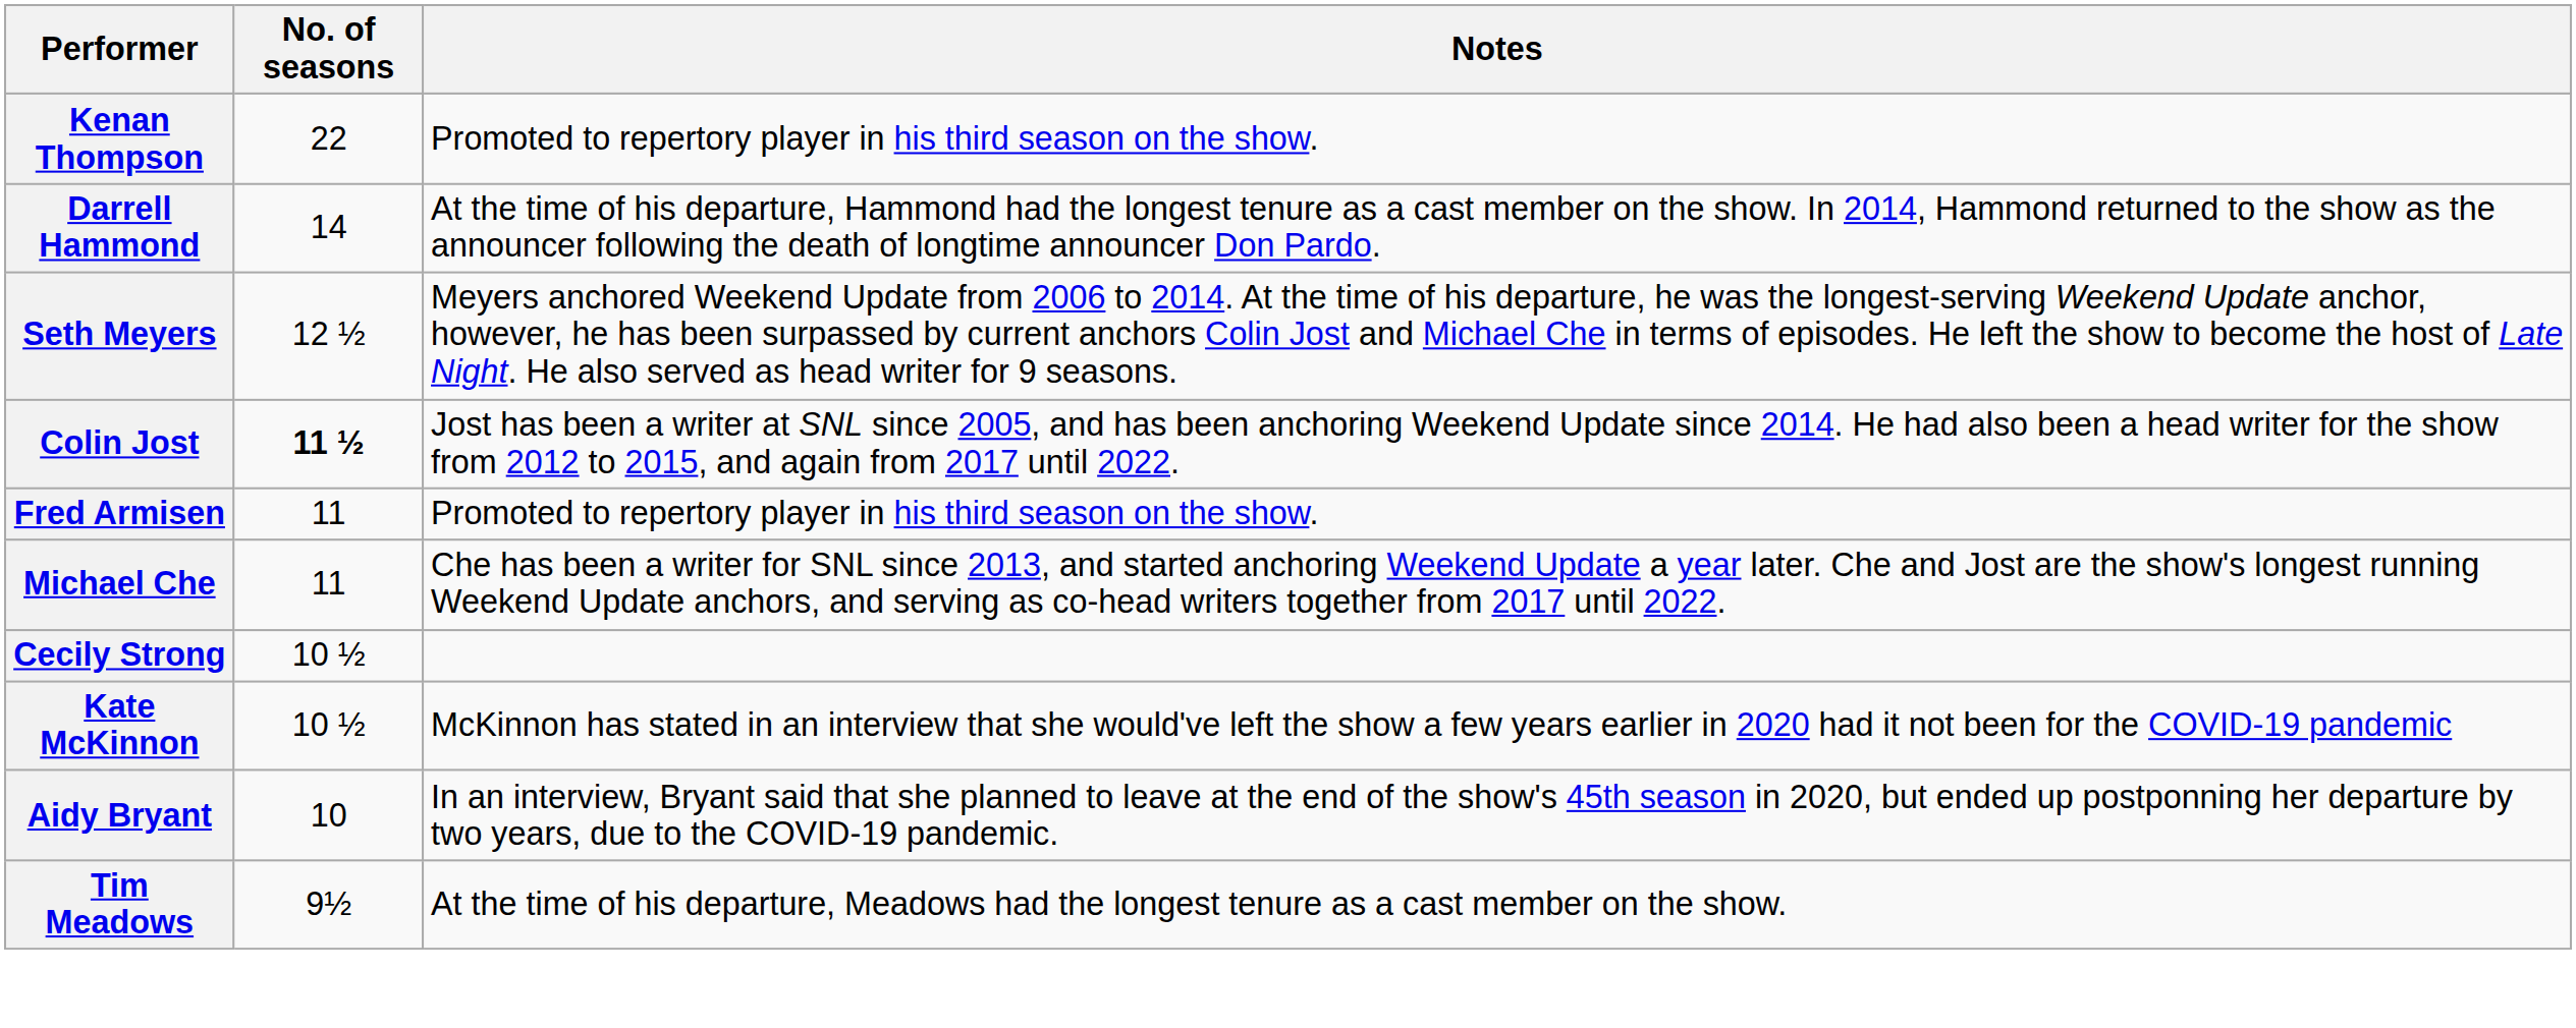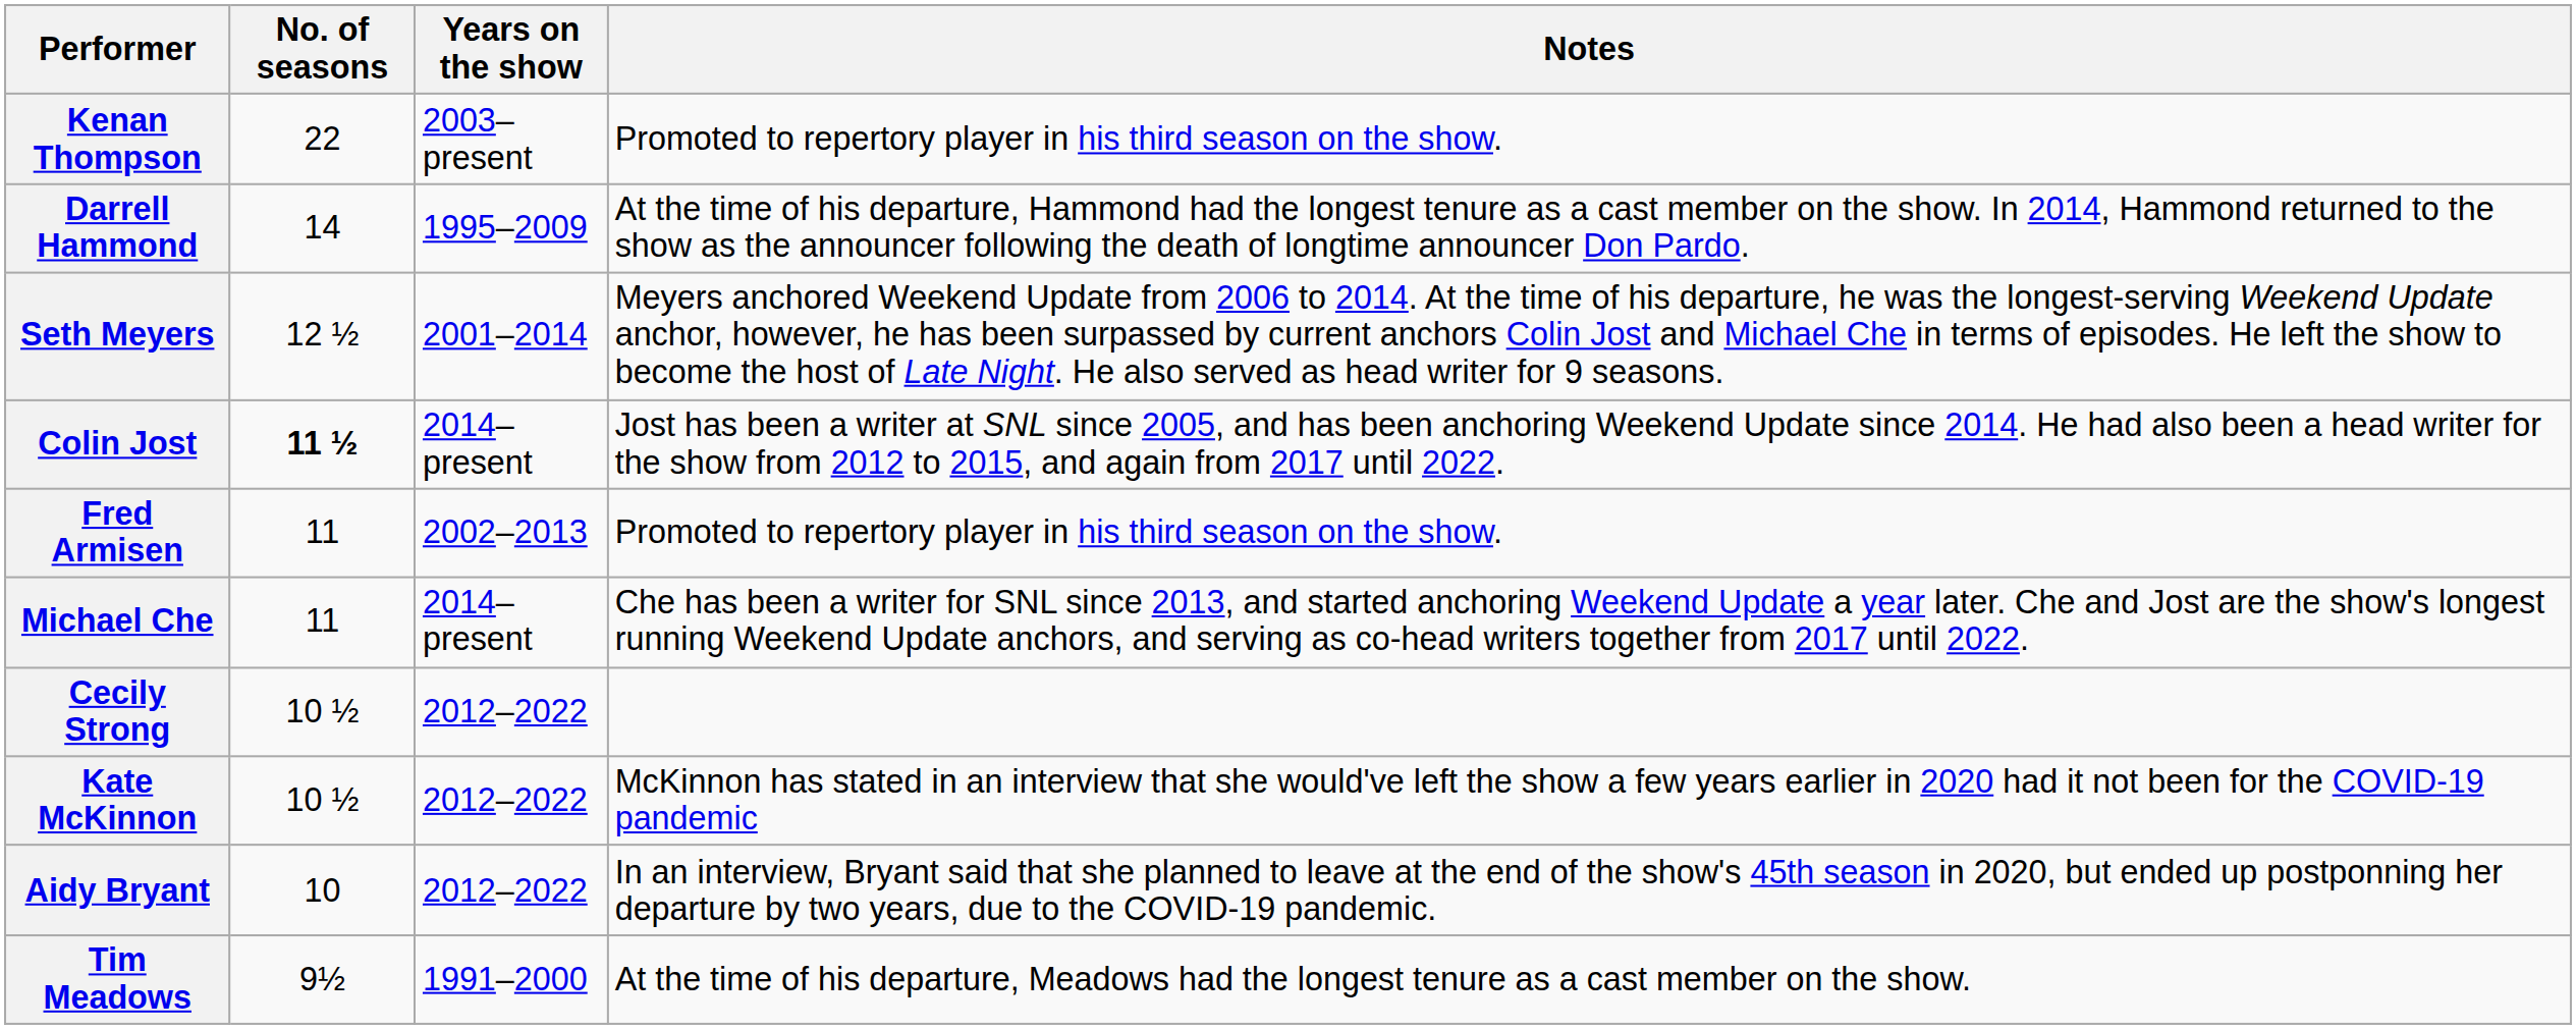+ column: Years on the show | 2003–present | 1995–2009 | 2001–2014 | 2014–present | 2002–2013 | 2014–present | 2012–2022 | 2012–2022 | 2012–2022 | 1991–2000
